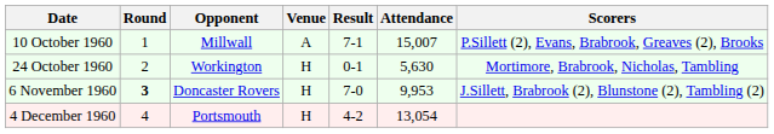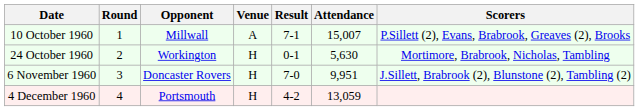6 November 1960 | Round: bold -> normal
6 November 1960 | Attendance: 9,953 -> 9,951
4 December 1960 | Attendance: 13,054 -> 13,059
